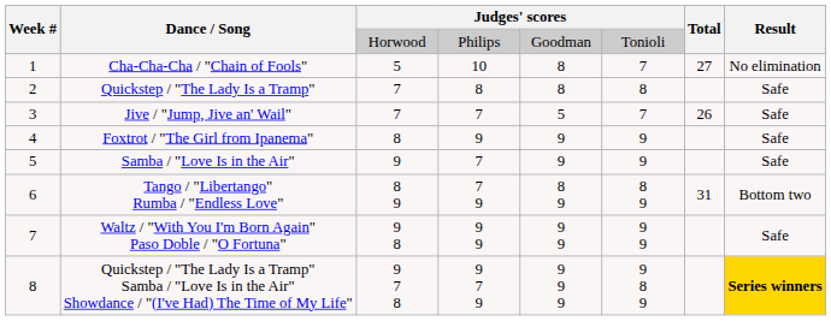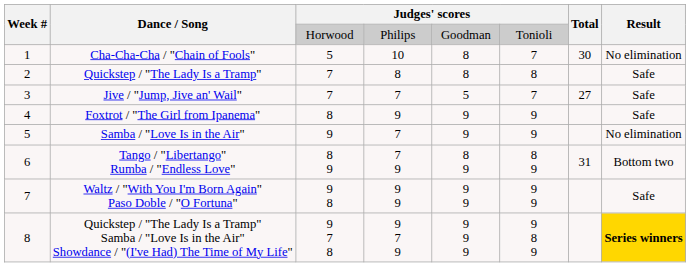Cha-Cha-Cha / "Chain of Fools" | Total: 27 -> 30
Jive / "Jump, Jive an' Wail" | Total: 26 -> 27
Samba / "Love Is in the Air" | Result: Safe -> No elimination
